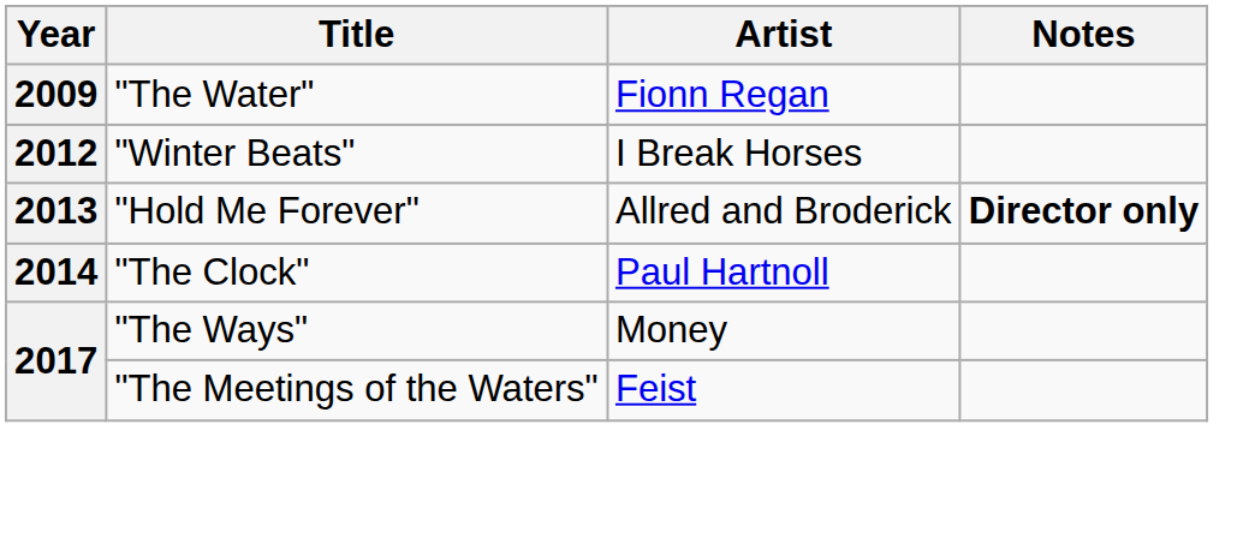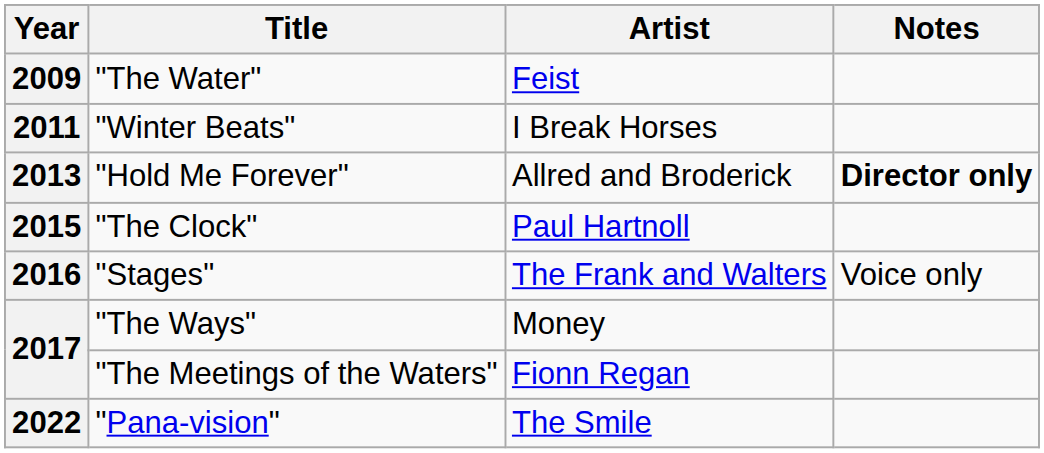"The Water" | Artist: Fionn Regan -> Feist
"Winter Beats" | Year: 2012 -> 2011
"The Clock" | Year: 2014 -> 2015
+ row: 2016 | "Stages" | The Frank and Walters | Voice only
"The Meetings of the Waters" | Artist: Feist -> Fionn Regan
+ row: 2022 | "Pana-vision" | The Smile
